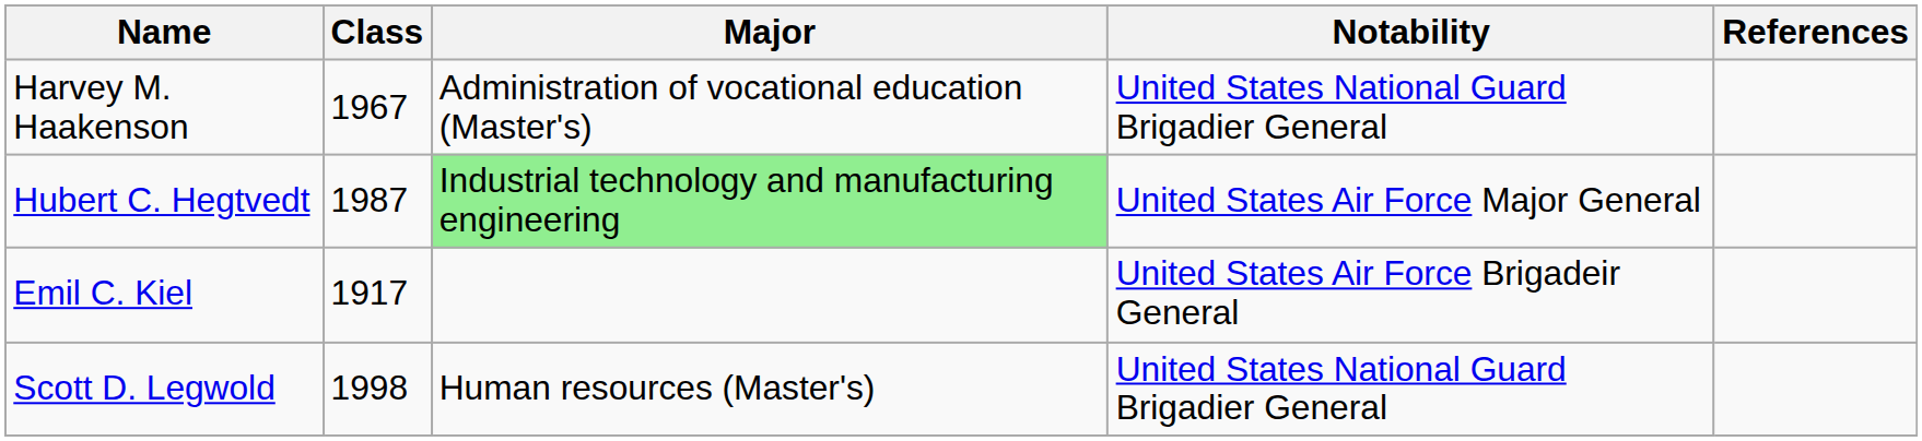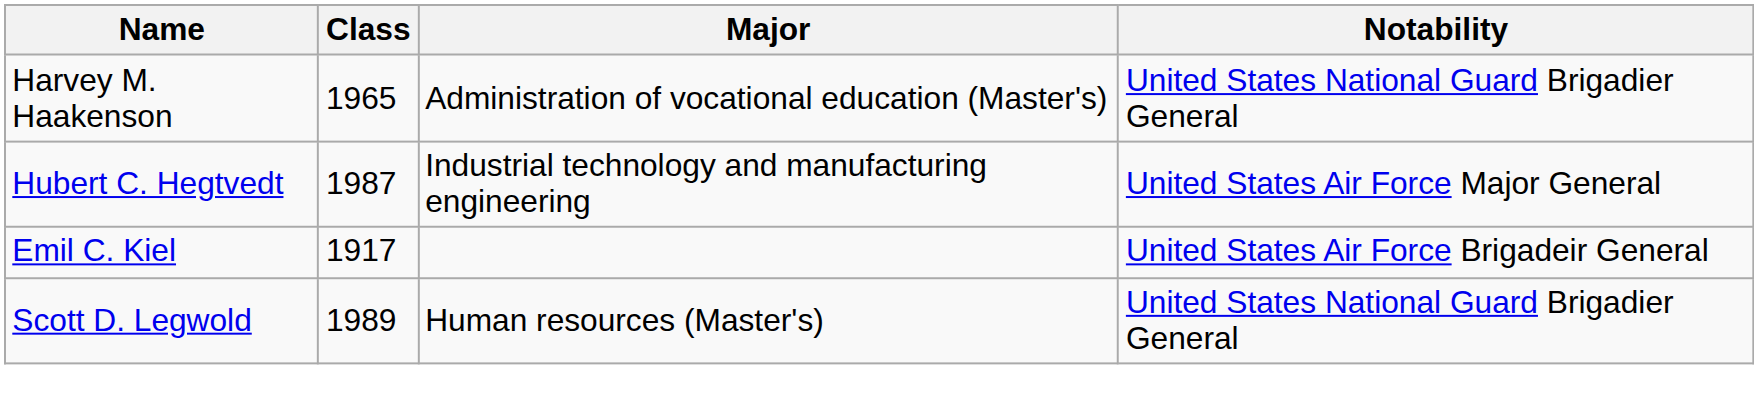- column: References
Harvey M. Haakenson | Class: 1967 -> 1965
Hubert C. Hegtvedt | Major: lightgreen background -> no background
Scott D. Legwold | Class: 1998 -> 1989
